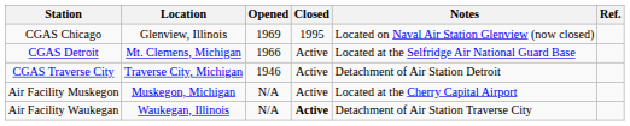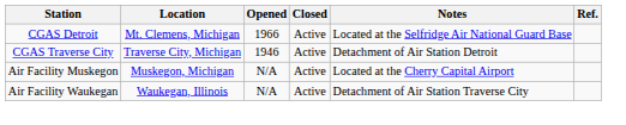- row: CGAS Chicago | Glenview, Illinois | 1969 | 1995 | Located on Naval Air Station Glenview (now closed)
Air Facility Waukegan | Closed: bold -> normal
